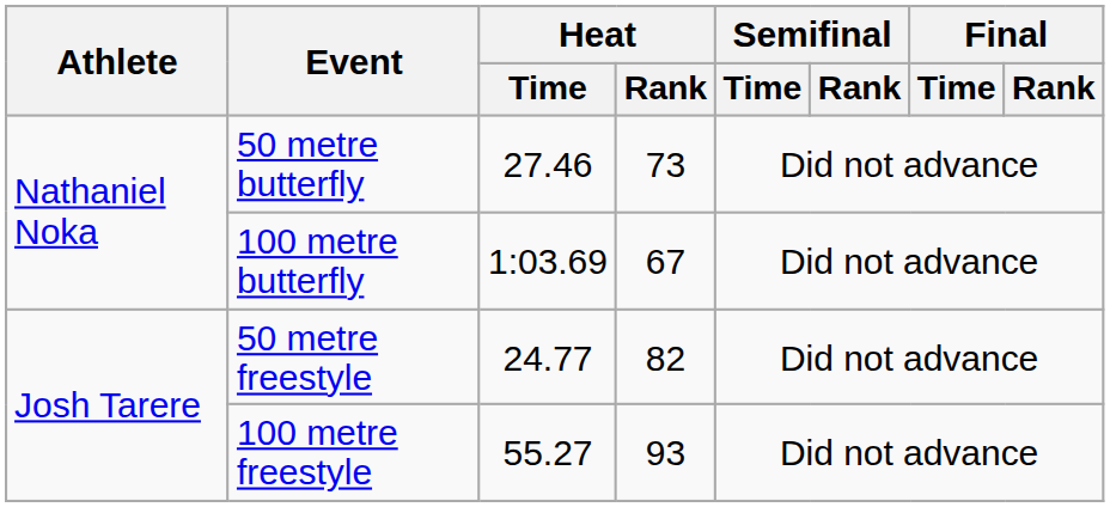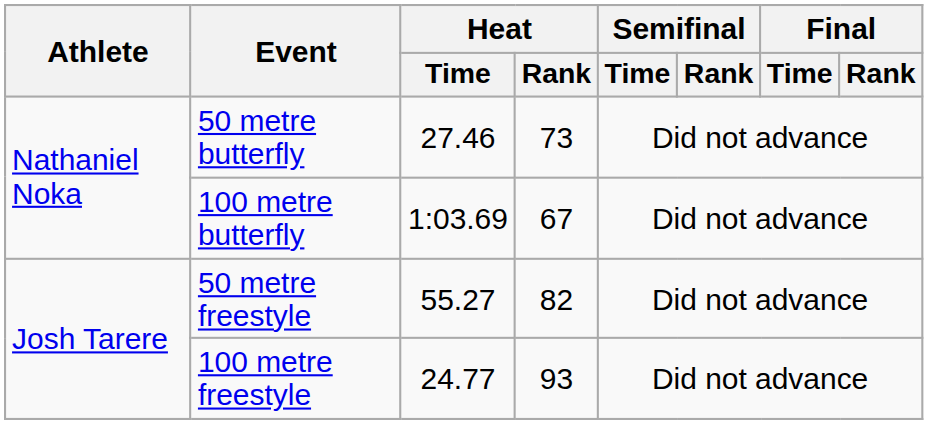50 metre freestyle | Heat / Time: 24.77 -> 55.27
100 metre freestyle | Heat / Time: 55.27 -> 24.77
